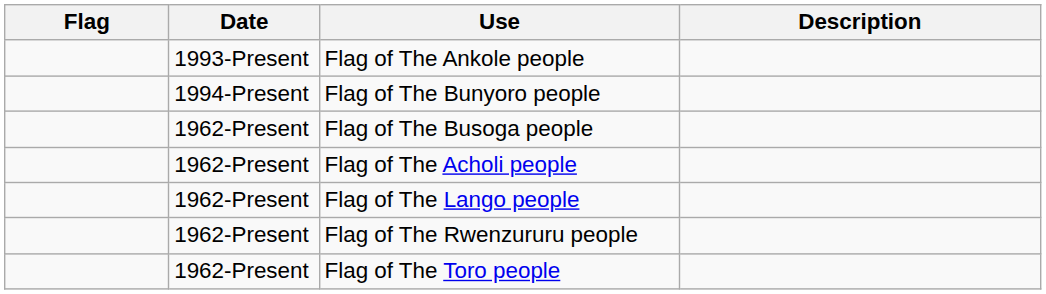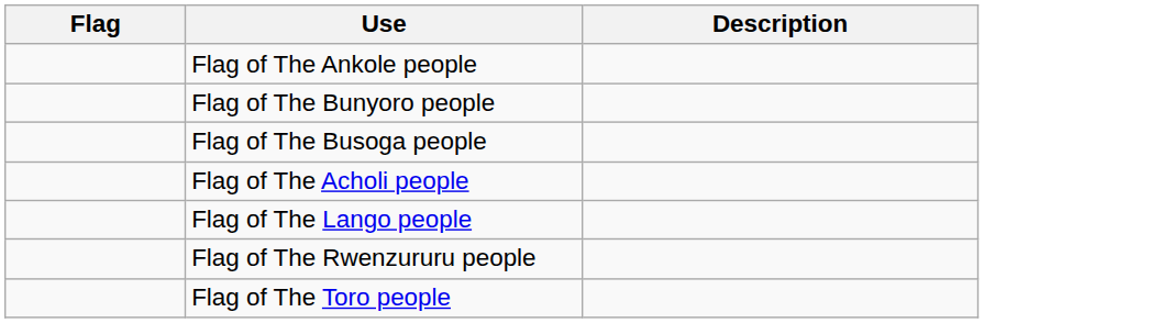- column: Date | 1993-Present | 1994-Present | 1962-Present | 1962-Present | 1962-Present | 1962-Present | 1962-Present
